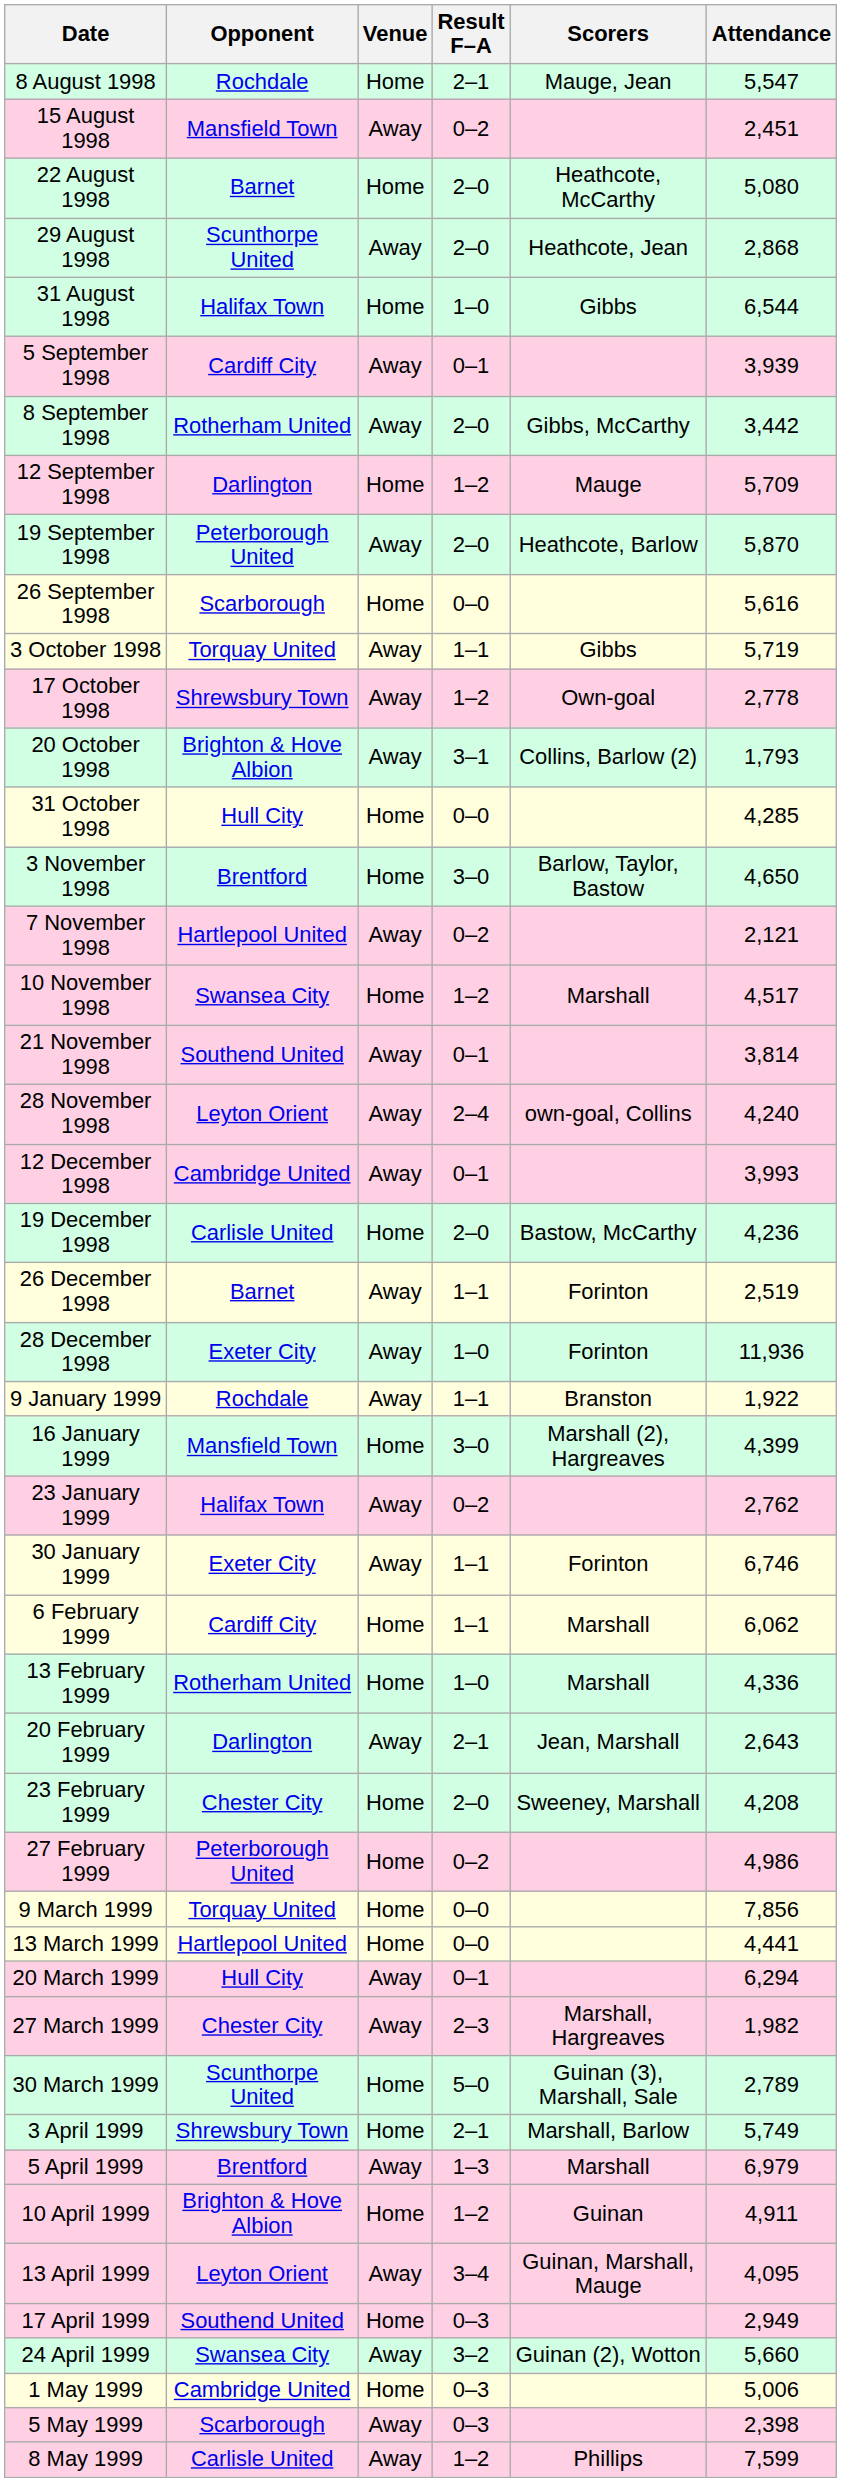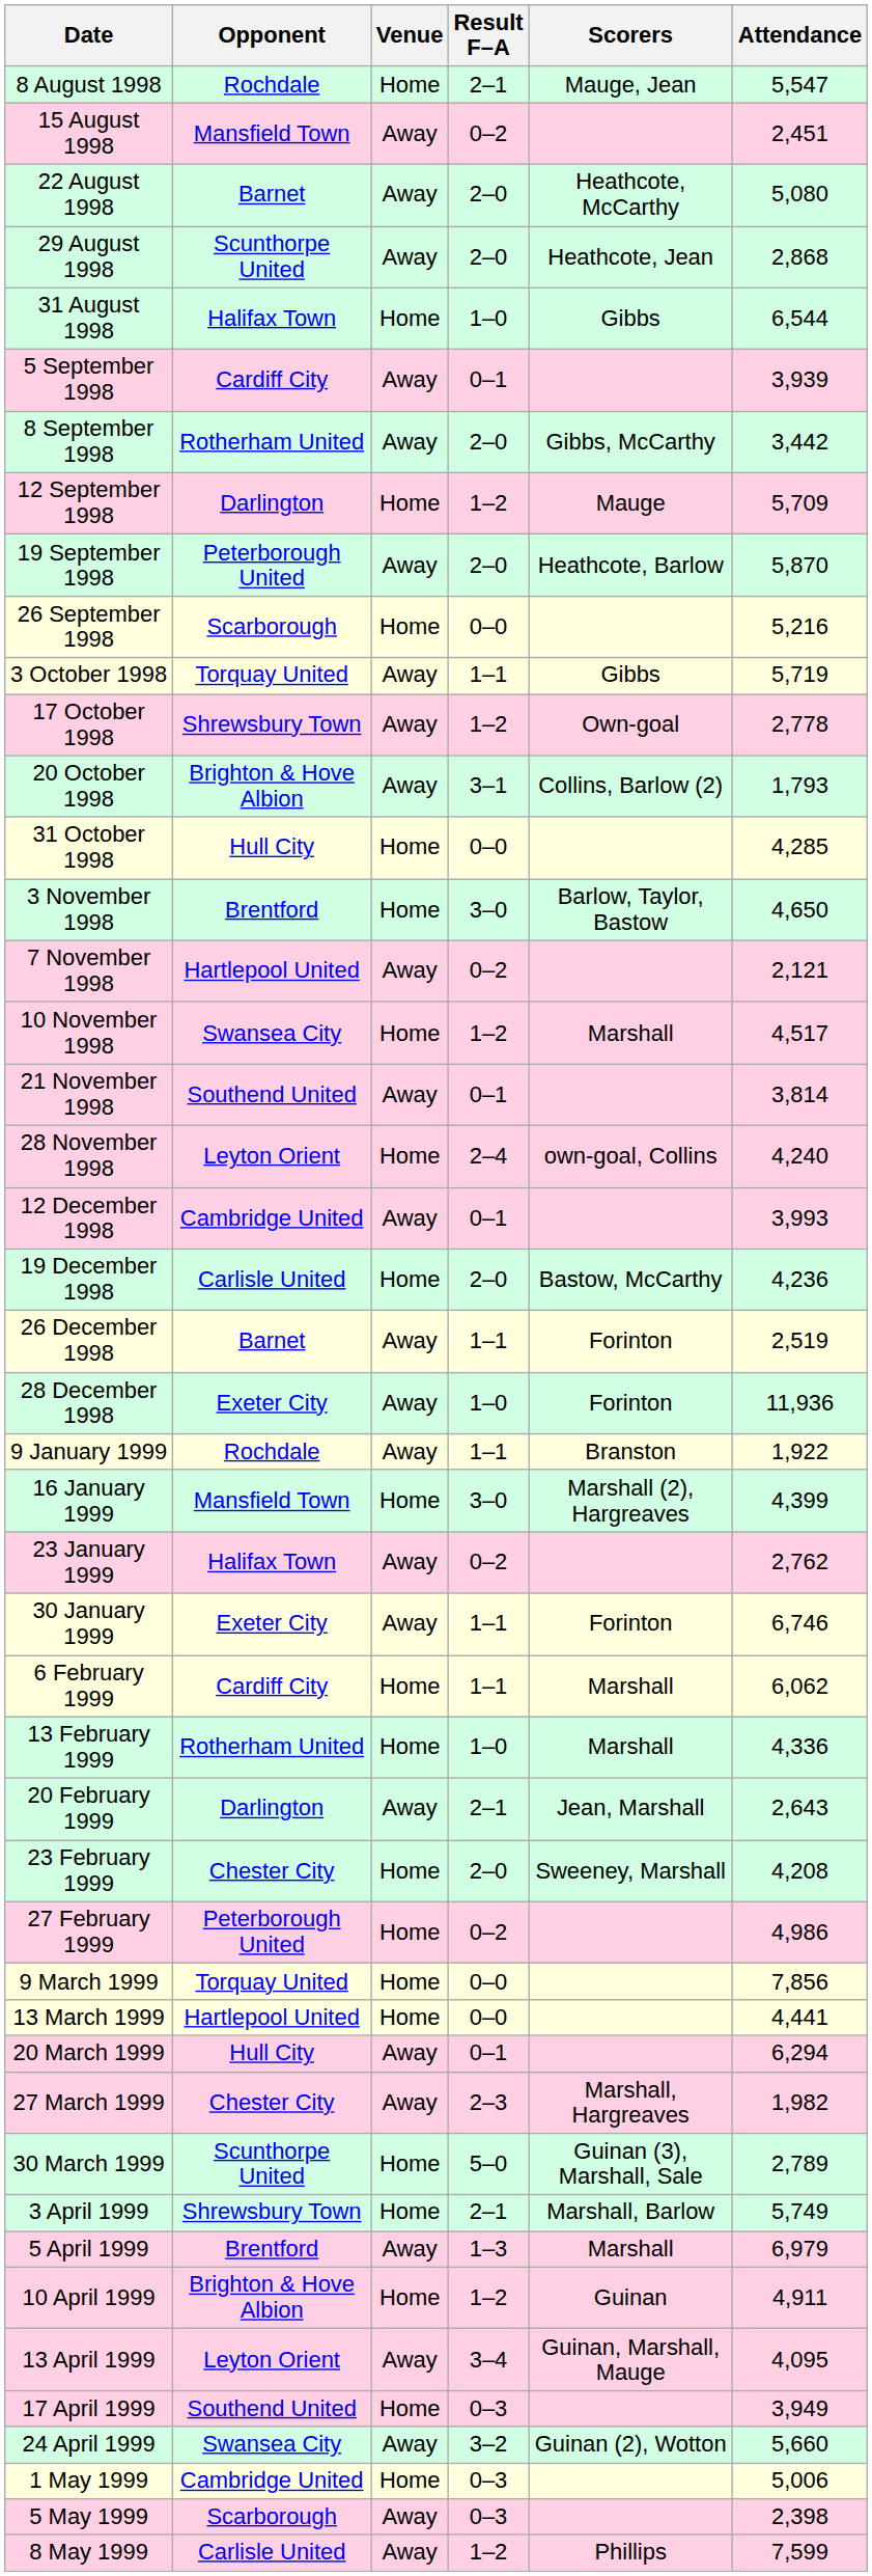22 August 1998 | Venue: Home -> Away
26 September 1998 | Attendance: 5,616 -> 5,216
28 November 1998 | Venue: Away -> Home
17 April 1999 | Attendance: 2,949 -> 3,949
